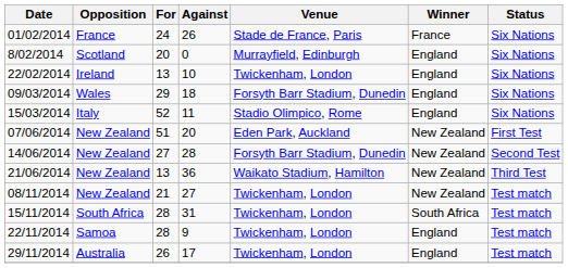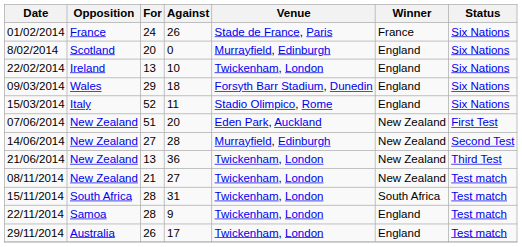14/06/2014 | Venue: Forsyth Barr Stadium, Dunedin -> Murrayfield, Edinburgh
21/06/2014 | Venue: Waikato Stadium, Hamilton -> Twickenham, London
